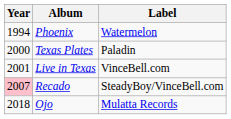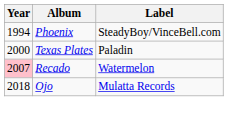Phoenix | Label: Watermelon -> SteadyBoy/VinceBell.com
- row: 2001 | Live in Texas | VinceBell.com
Recado | Label: SteadyBoy/VinceBell.com -> Watermelon
